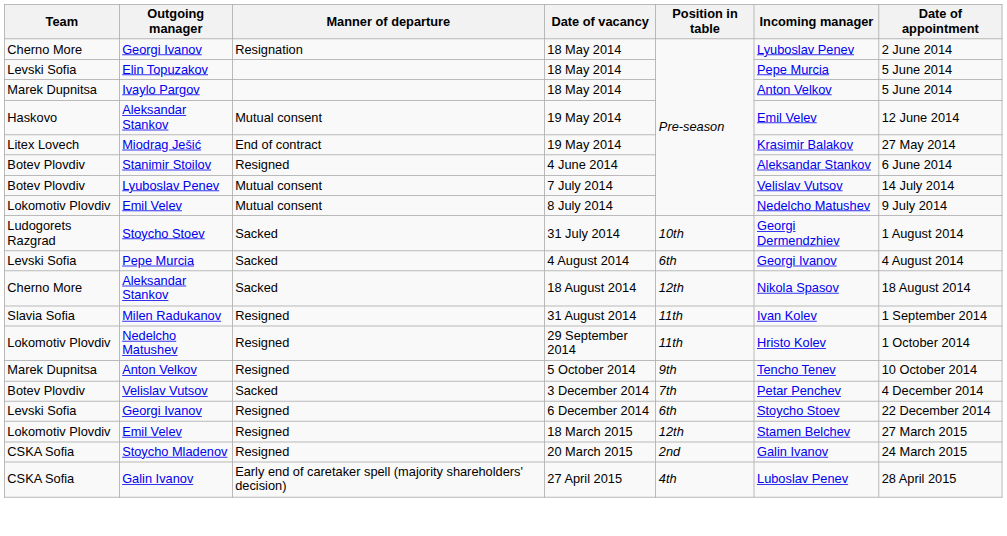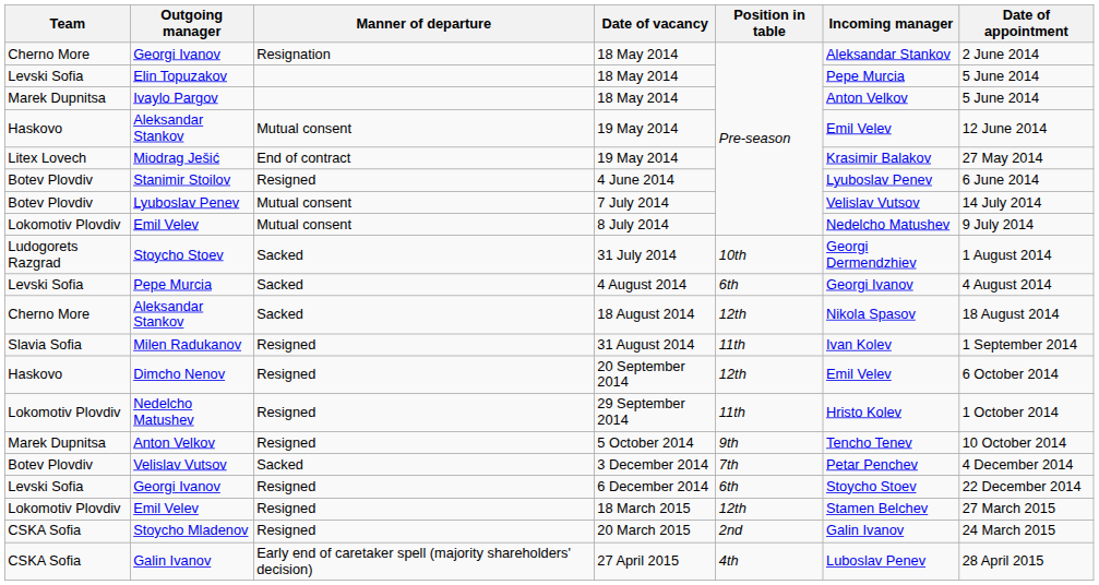Georgi Ivanov / 18 May 2014 | Incoming manager: Lyuboslav Penev -> Aleksandar Stankov
Stanimir Stoilov | Incoming manager: Aleksandar Stankov -> Lyuboslav Penev
+ row: Haskovo | Dimcho Nenov | Resigned | 20 September 2014 | 12th | Emil Velev | 6 October 2014
